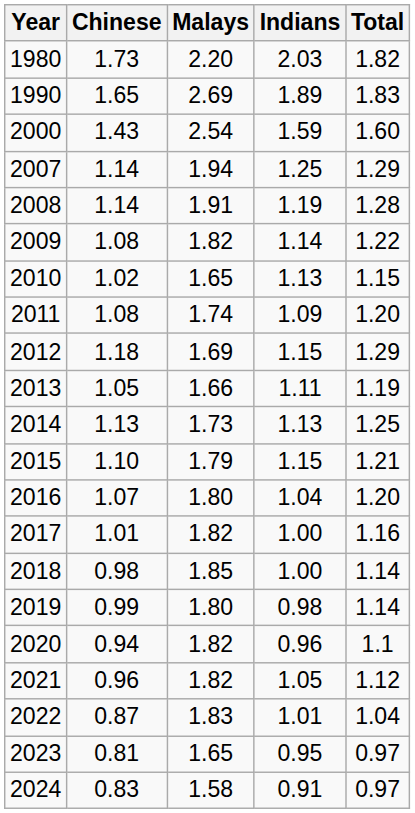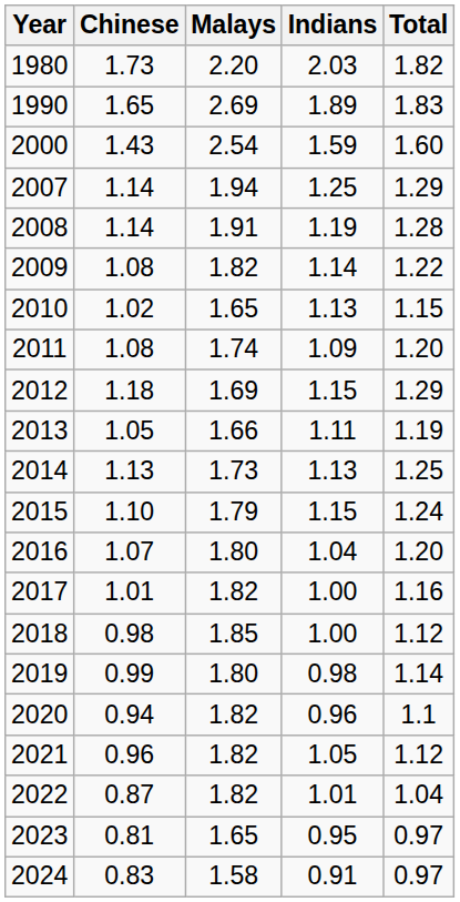2015 | Total: 1.21 -> 1.24
2018 | Total: 1.14 -> 1.12
2022 | Malays: 1.83 -> 1.82
